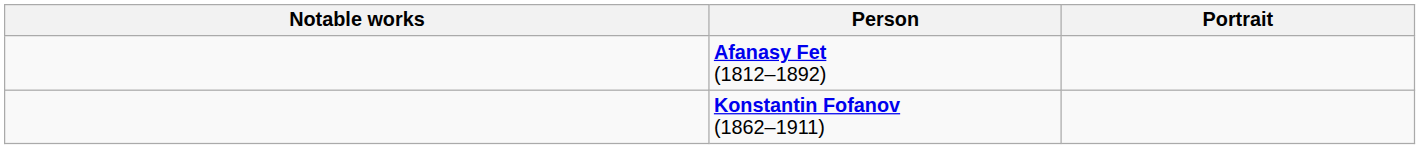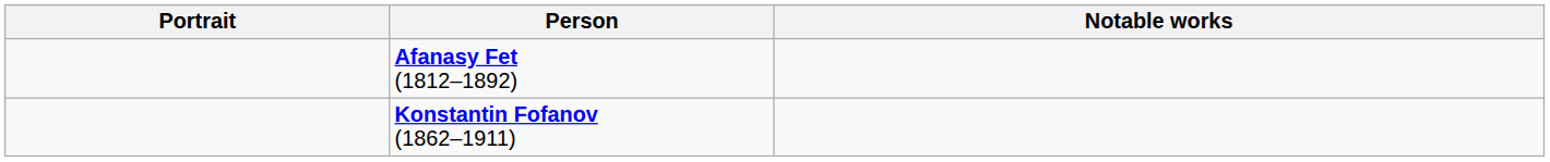columns swapped: Portrait <-> Notable works
